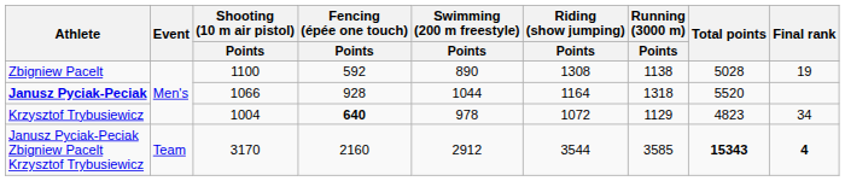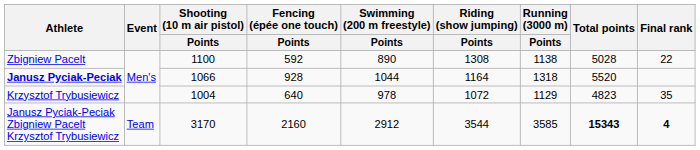Zbigniew Pacelt | Final rank: 19 -> 22
Krzysztof Trybusiewicz | Fencing (épée one touch) / Points: bold -> normal
Krzysztof Trybusiewicz | Final rank: 34 -> 35
